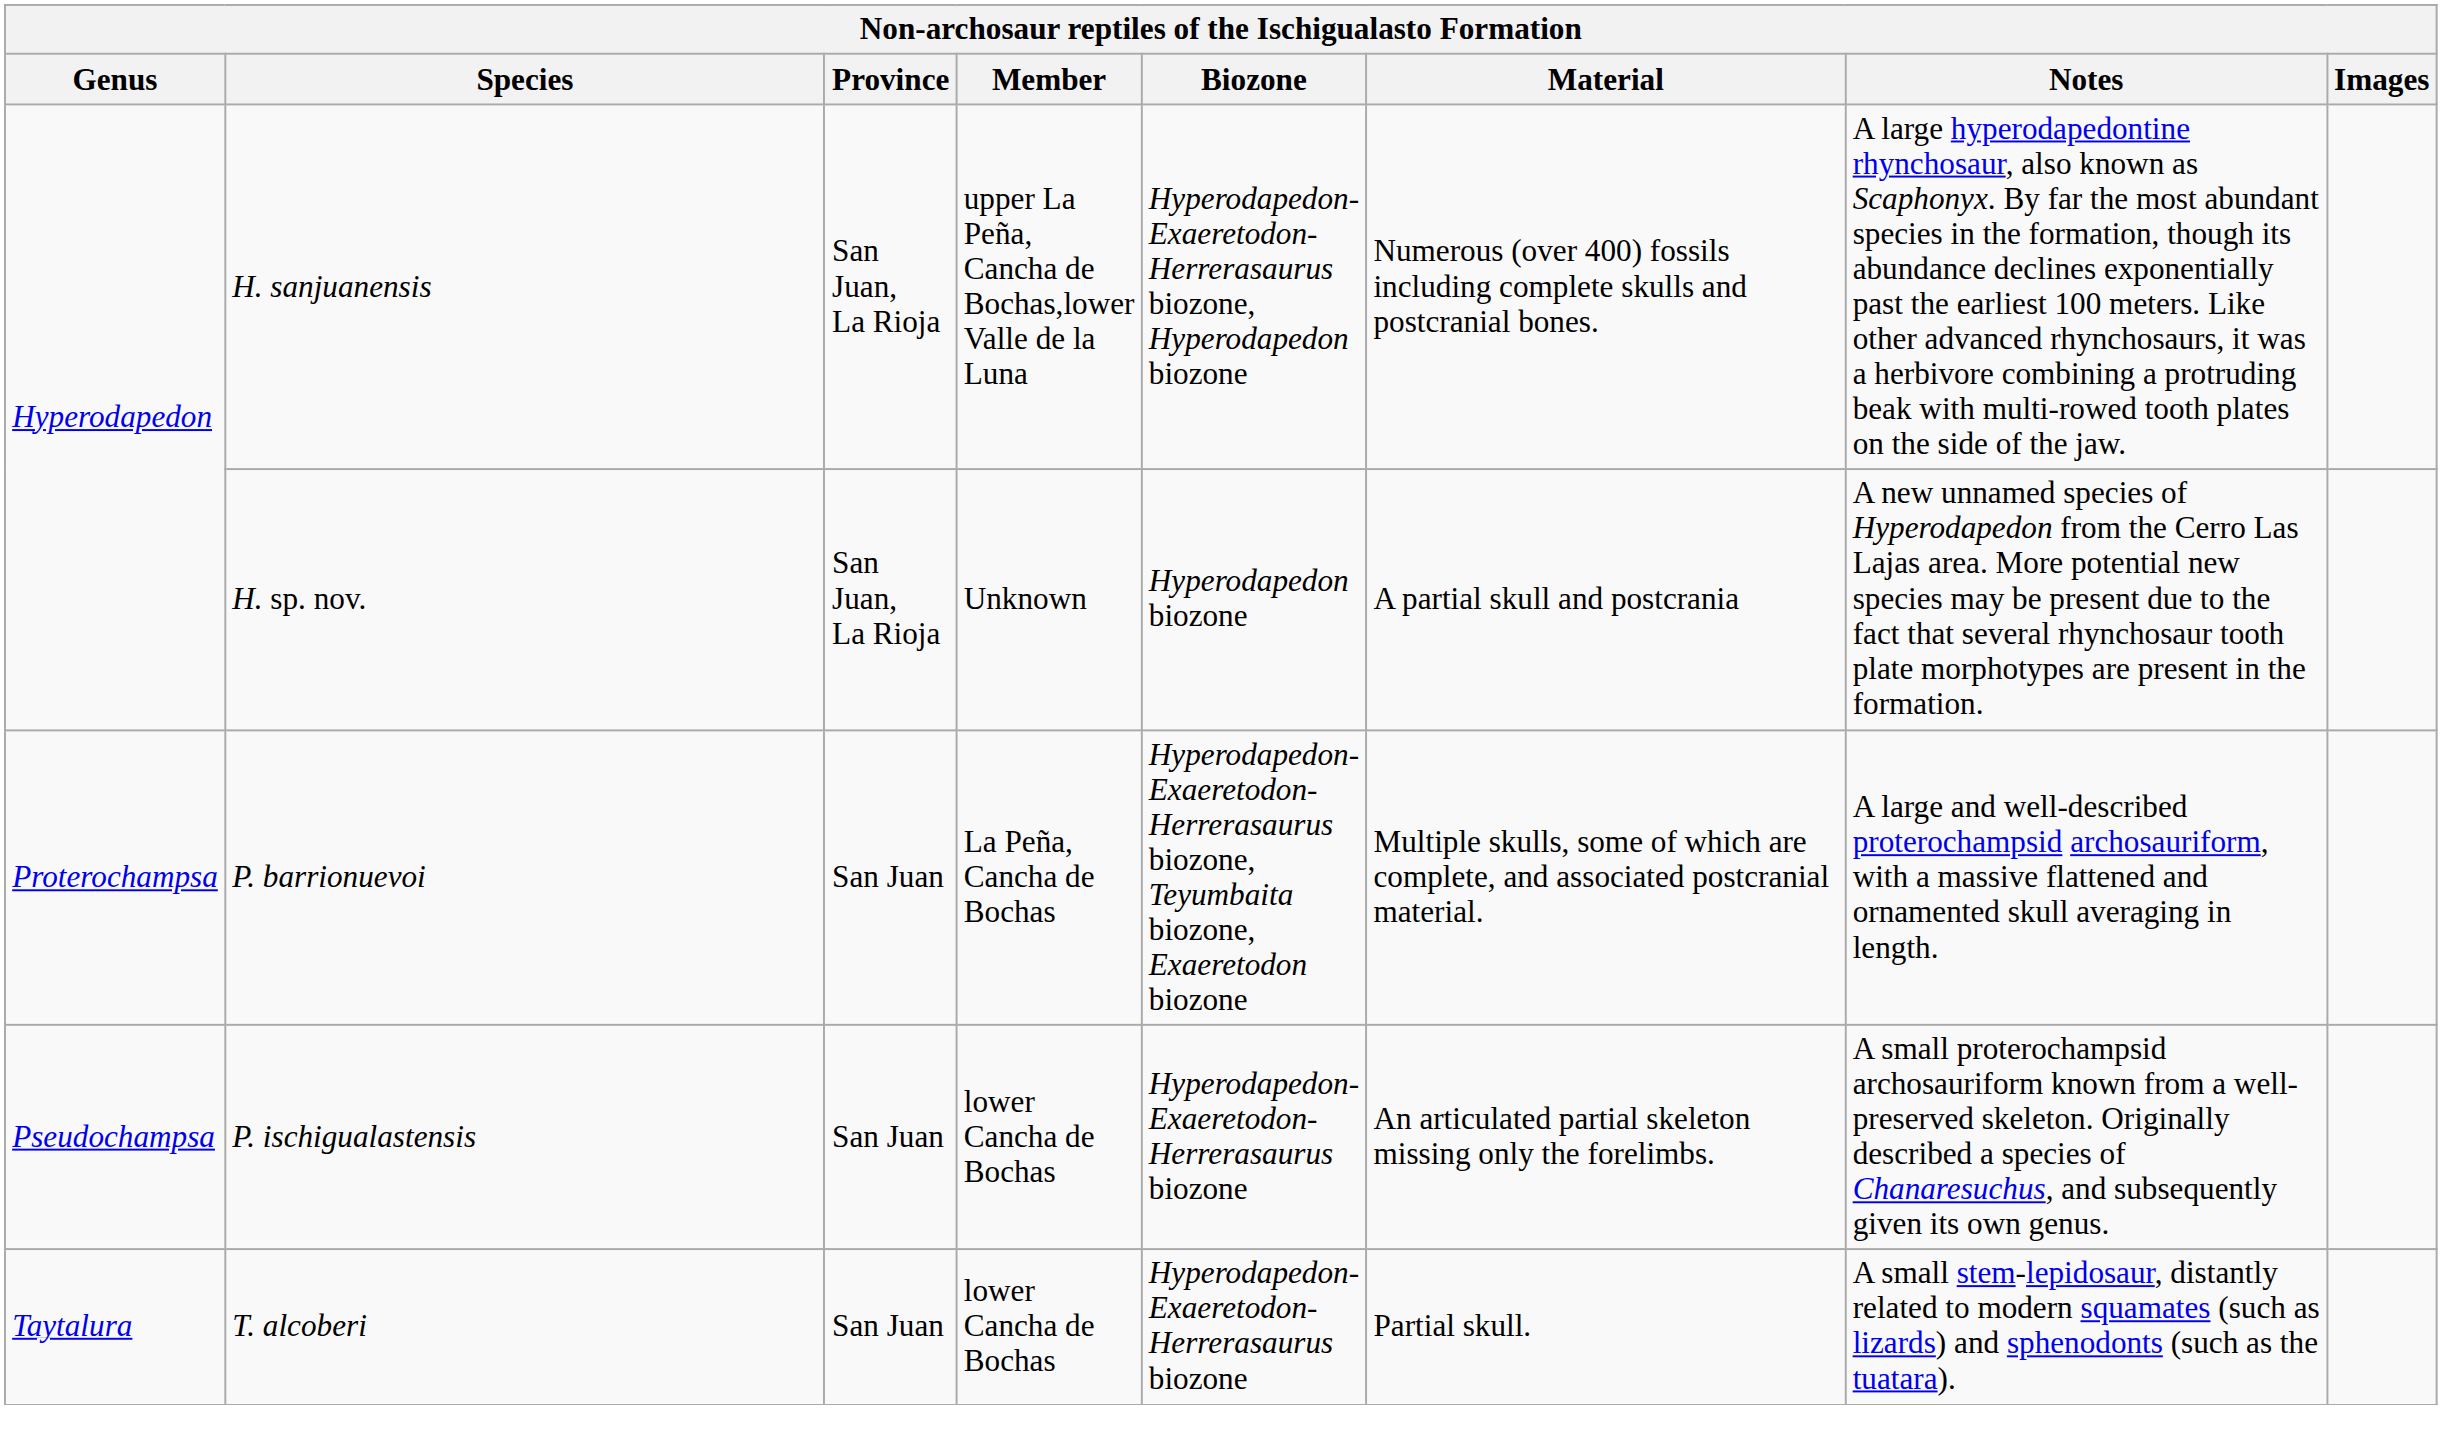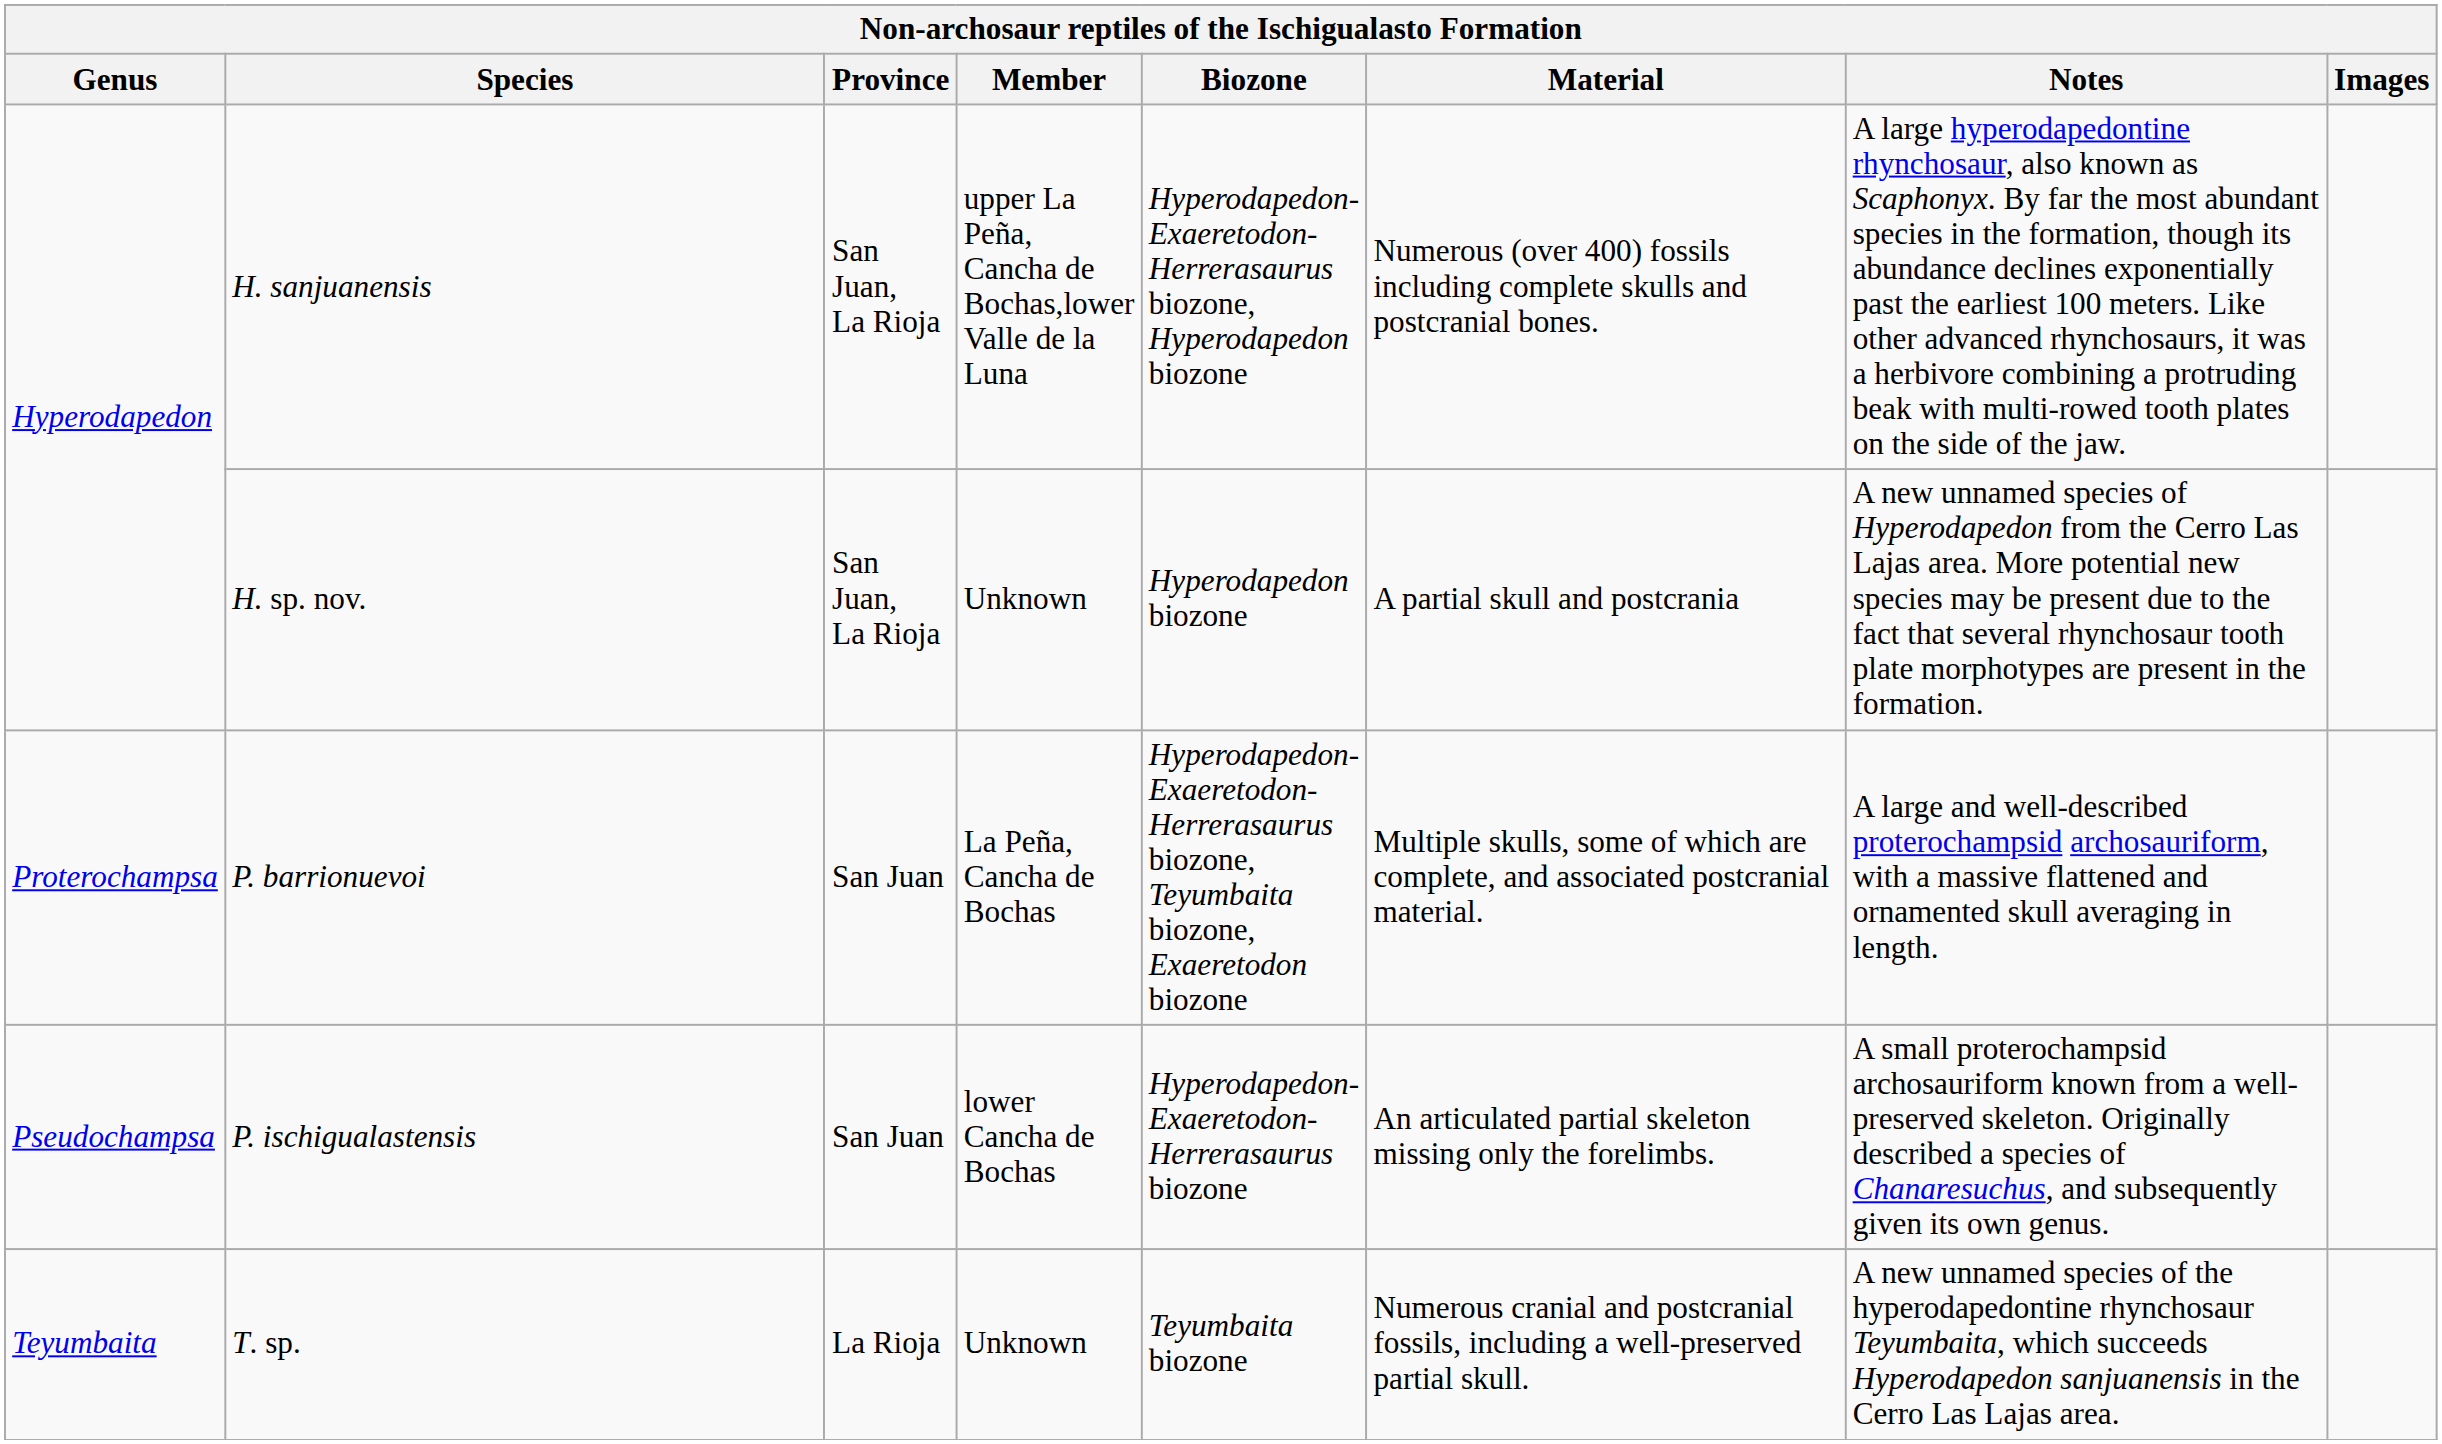- row: Taytalura | T. alcoberi | San Juan | lower Cancha de Bochas | Hyperodapedon-Exaeretodon-Herrerasaurus biozone | Partial skull. | A small stem-lepidosaur, distantly related to modern squamates (such as lizards) and sphenodonts (such as the tuatara).
+ row: Teyumbaita | T. sp. | La Rioja | Unknown | Teyumbaita biozone | Numerous cranial and postcranial fossils, including a well-preserved partial skull. | A new unnamed species of the hyperodapedontine rhynchosaur Teyumbaita, which succeeds Hyperodapedon sanjuanensis in the Cerro Las Lajas area.
